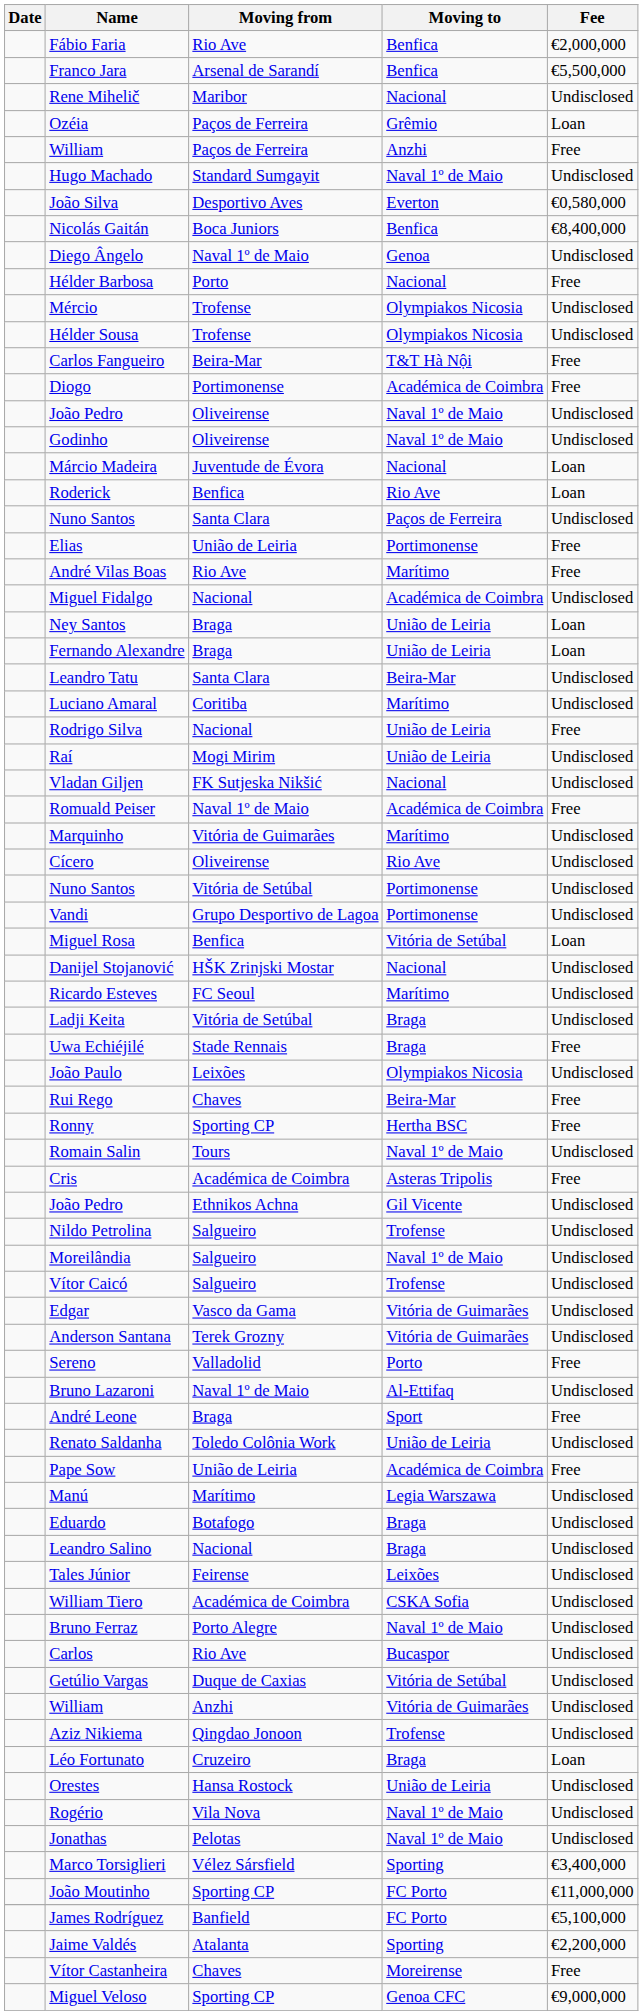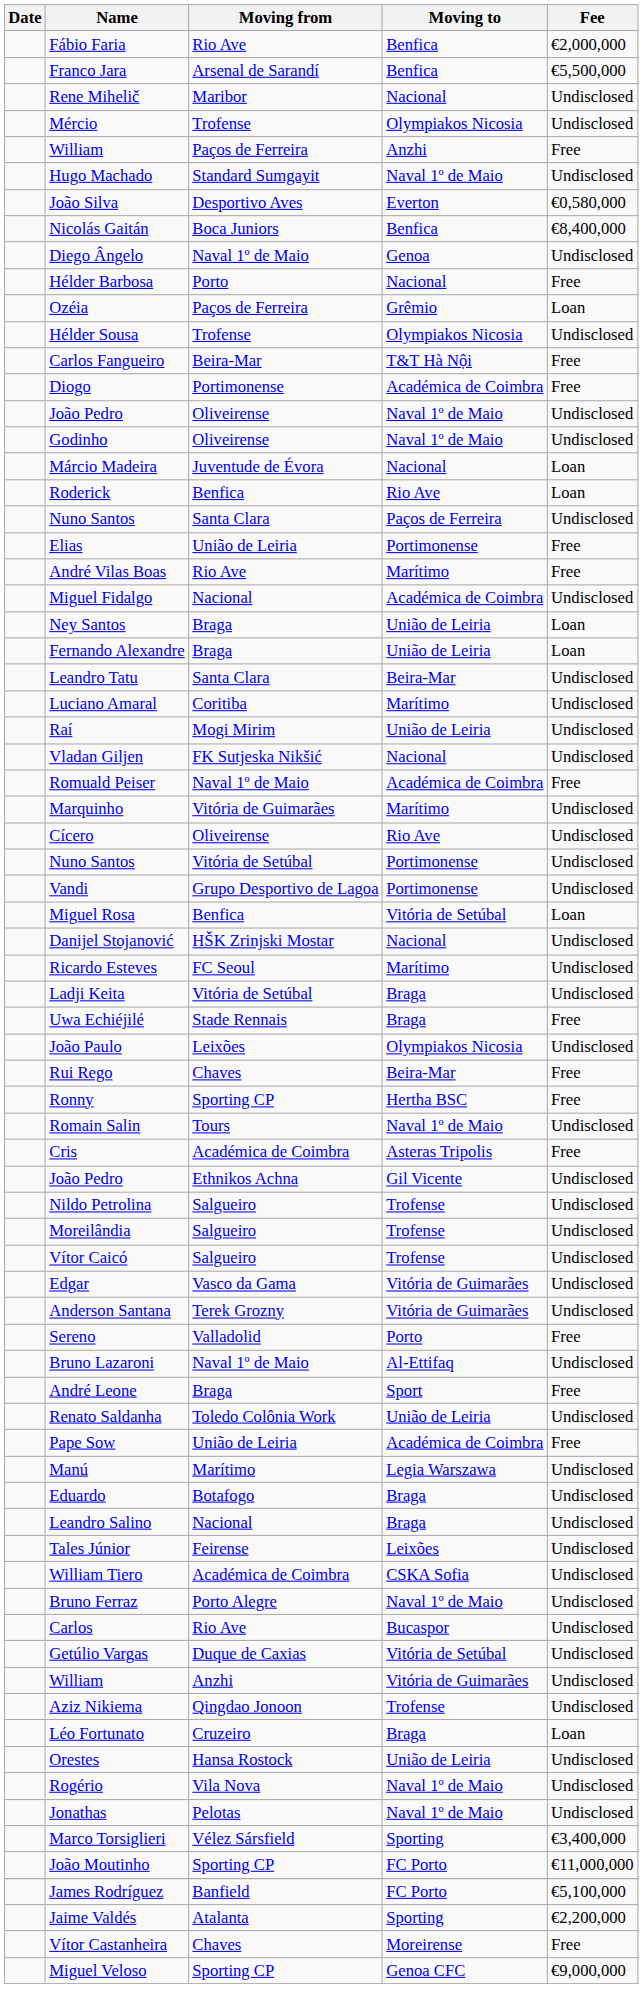rows swapped: Ozéia <-> Mércio
- row: Rodrigo Silva | Nacional | União de Leiria | Free
Moreilândia | Moving to: Naval 1º de Maio -> Trofense
